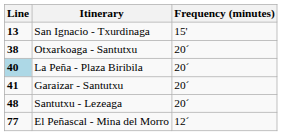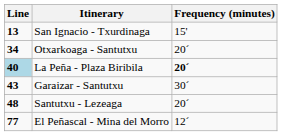Otxarkoaga - Santutxu | Line: 38 -> 34
La Peña - Plaza Biribila | Frequency (minutes): normal -> bold
Garaizar - Santutxu | Line: 41 -> 43
Garaizar - Santutxu | Frequency (minutes): 20´ -> 30´
